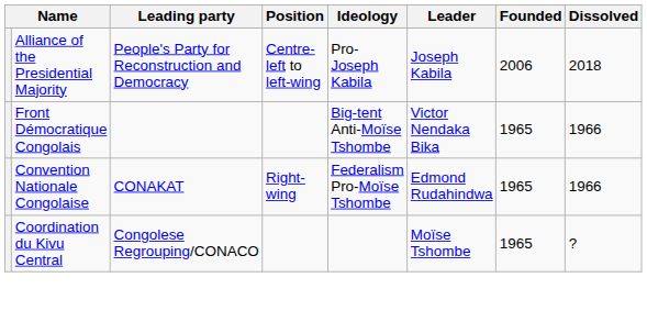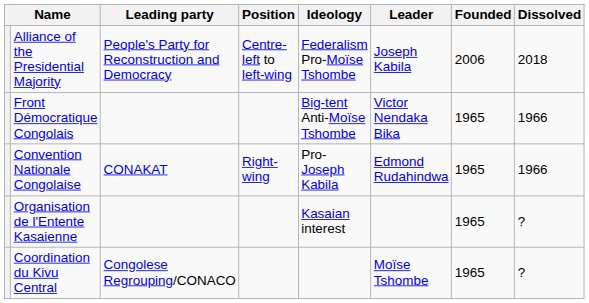Alliance of the Presidential Majority | Ideology: Pro-Joseph Kabila -> Federalism Pro-Moïse Tshombe
Convention Nationale Congolaise | Ideology: Federalism Pro-Moïse Tshombe -> Pro-Joseph Kabila
+ row: Organisation de l'Entente Kasaienne | Kasaian interest | 1965 | ?
